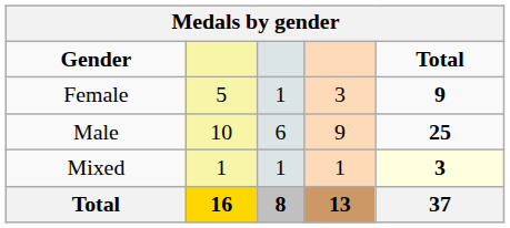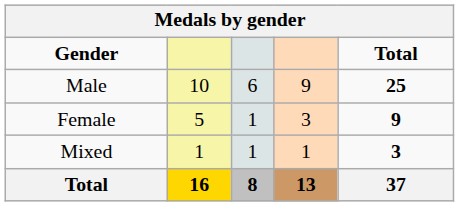rows swapped: Male <-> Female
Mixed | Total: lightyellow background -> no background
